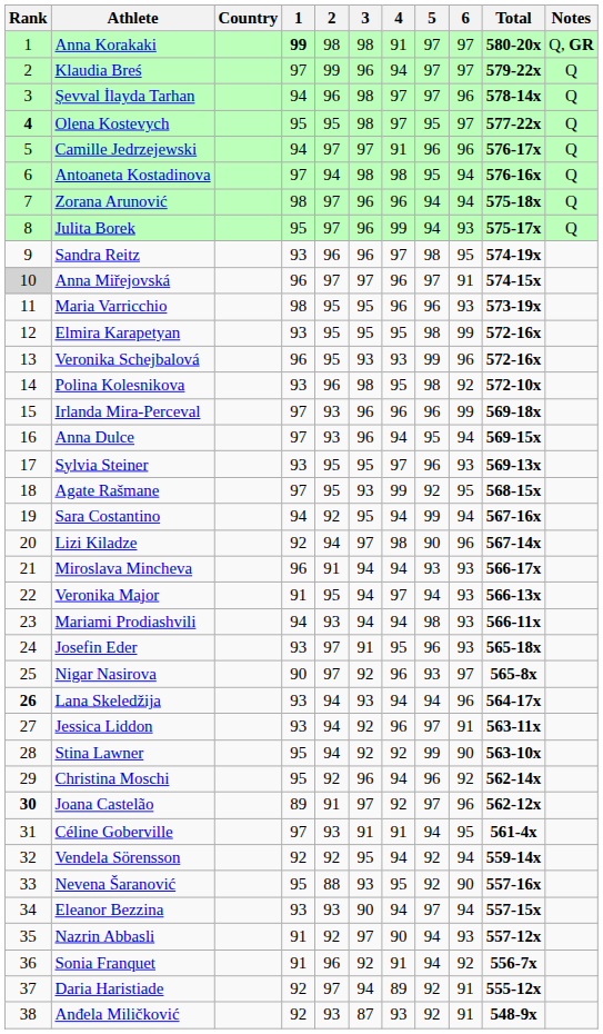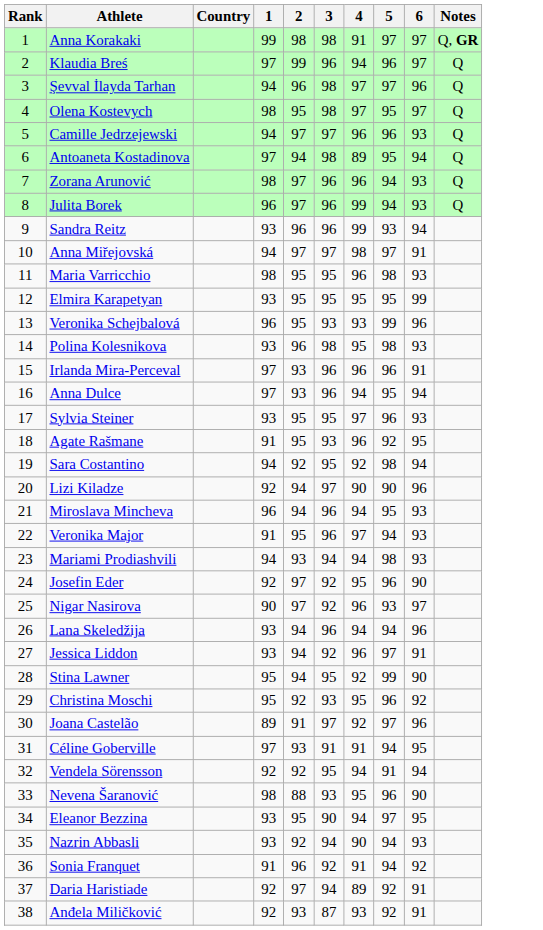- column: Total | 580-20x | 579-22x | 578-14x | 577-22x | 576-17x | 576-16x | 575-18x | 575-17x | 574-19x | 574-15x | 573-19x | 572-16x | 572-16x | 572-10x | 569-18x | 569-15x | 569-13x | 568-15x | 567-16x | 567-14x | 566-17x | 566-13x | 566-11x | 565-18x | 565-8x | 564-17x | 563-11x | 563-10x | 562-14x | 562-12x | 561-4x | 559-14x | 557-16x | 557-15x | 557-12x | 556-7x | 555-12x | 548-9x
Anna Korakaki | 1: bold -> normal
Klaudia Breś | 5: 97 -> 96
Olena Kostevych | Rank: bold -> normal
Olena Kostevych | 1: 95 -> 98
Camille Jedrzejewski | 4: 91 -> 96
Camille Jedrzejewski | 6: 96 -> 93
Antoaneta Kostadinova | 4: 98 -> 89
Zorana Arunović | 6: 94 -> 93
Julita Borek | 1: 95 -> 96
Sandra Reitz | 4: 97 -> 99
Sandra Reitz | 5: 98 -> 93
Sandra Reitz | 6: 95 -> 94
Anna Miřejovská | Rank: lightgrey background -> no background
Anna Miřejovská | 1: 96 -> 94
Anna Miřejovská | 4: 96 -> 98
Maria Varricchio | 5: 96 -> 98
Elmira Karapetyan | 5: 98 -> 95
Polina Kolesnikova | 6: 92 -> 93
Irlanda Mira-Perceval | 6: 99 -> 91
Agate Rašmane | 1: 97 -> 91
Agate Rašmane | 4: 99 -> 96
Sara Costantino | 4: 94 -> 92
Sara Costantino | 5: 99 -> 98
Lizi Kiladze | 4: 98 -> 90
Miroslava Mincheva | 2: 91 -> 94
Miroslava Mincheva | 3: 94 -> 96
Miroslava Mincheva | 5: 93 -> 95
Veronika Major | 3: 94 -> 96
Josefin Eder | 1: 93 -> 92
Josefin Eder | 3: 91 -> 92
Josefin Eder | 6: 93 -> 90
Lana Skeledžija | Rank: bold -> normal
Lana Skeledžija | 3: 93 -> 96
Stina Lawner | 3: 92 -> 95
Christina Moschi | 3: 96 -> 93
Christina Moschi | 4: 94 -> 95
Joana Castelão | Rank: bold -> normal
Vendela Sörensson | 5: 92 -> 91
Nevena Šaranović | 1: 95 -> 98
Nevena Šaranović | 5: 92 -> 96
Eleanor Bezzina | 2: 93 -> 95
Eleanor Bezzina | 6: 94 -> 95
Nazrin Abbasli | 1: 91 -> 93
Nazrin Abbasli | 3: 97 -> 94
